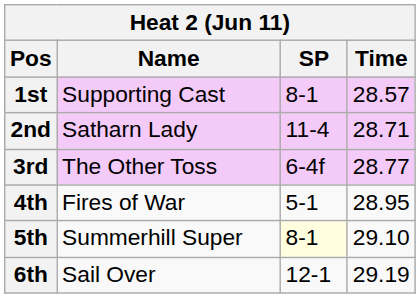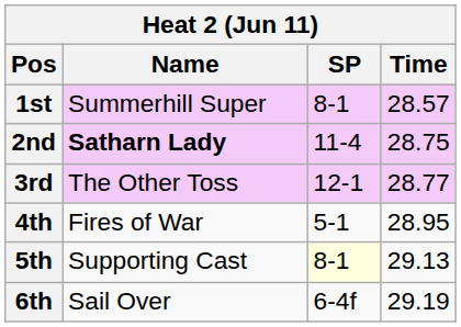1st | Name: Supporting Cast -> Summerhill Super
2nd | Name: normal -> bold
2nd | Time: 28.71 -> 28.75
3rd | SP: 6-4f -> 12-1
5th | Name: Summerhill Super -> Supporting Cast
5th | Time: 29.10 -> 29.13
6th | SP: 12-1 -> 6-4f
